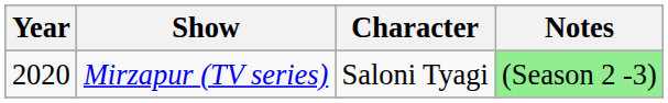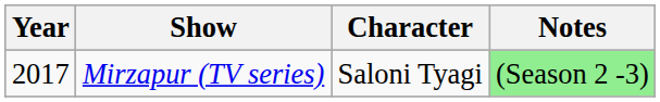Mirzapur (TV series) | Year: 2020 -> 2017
